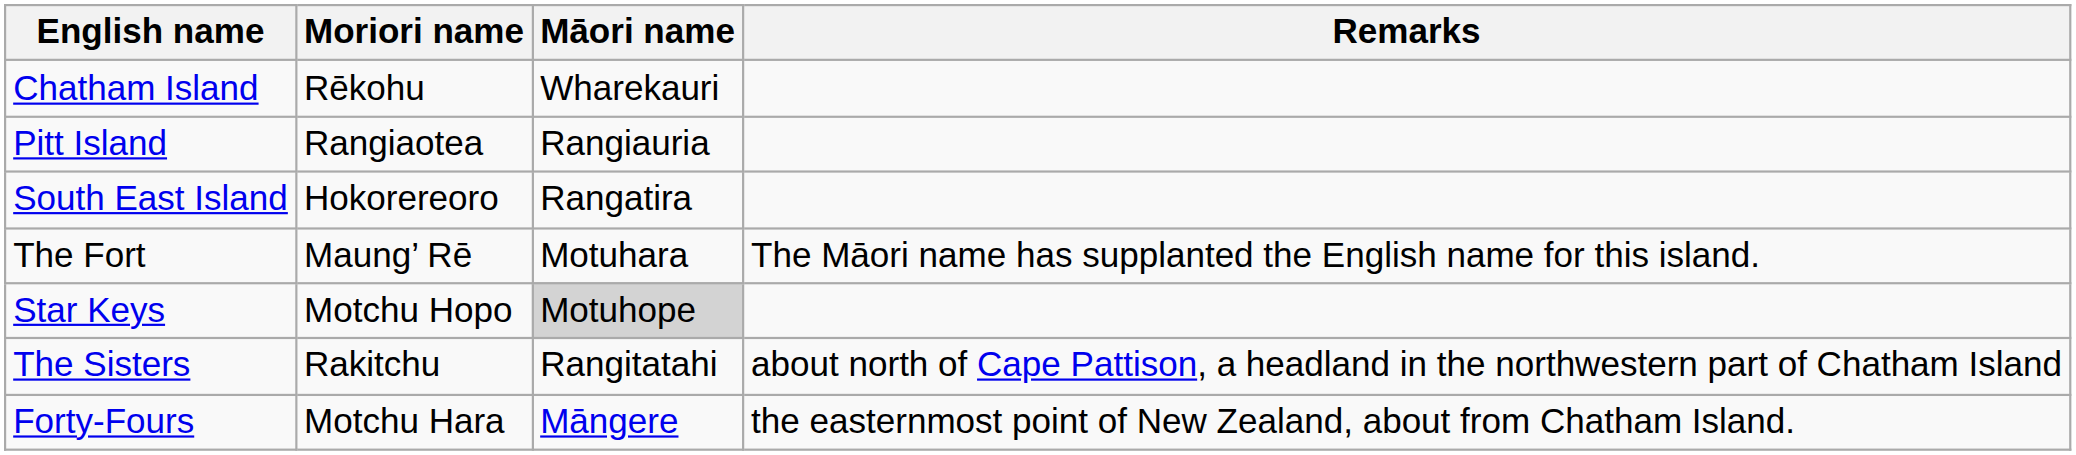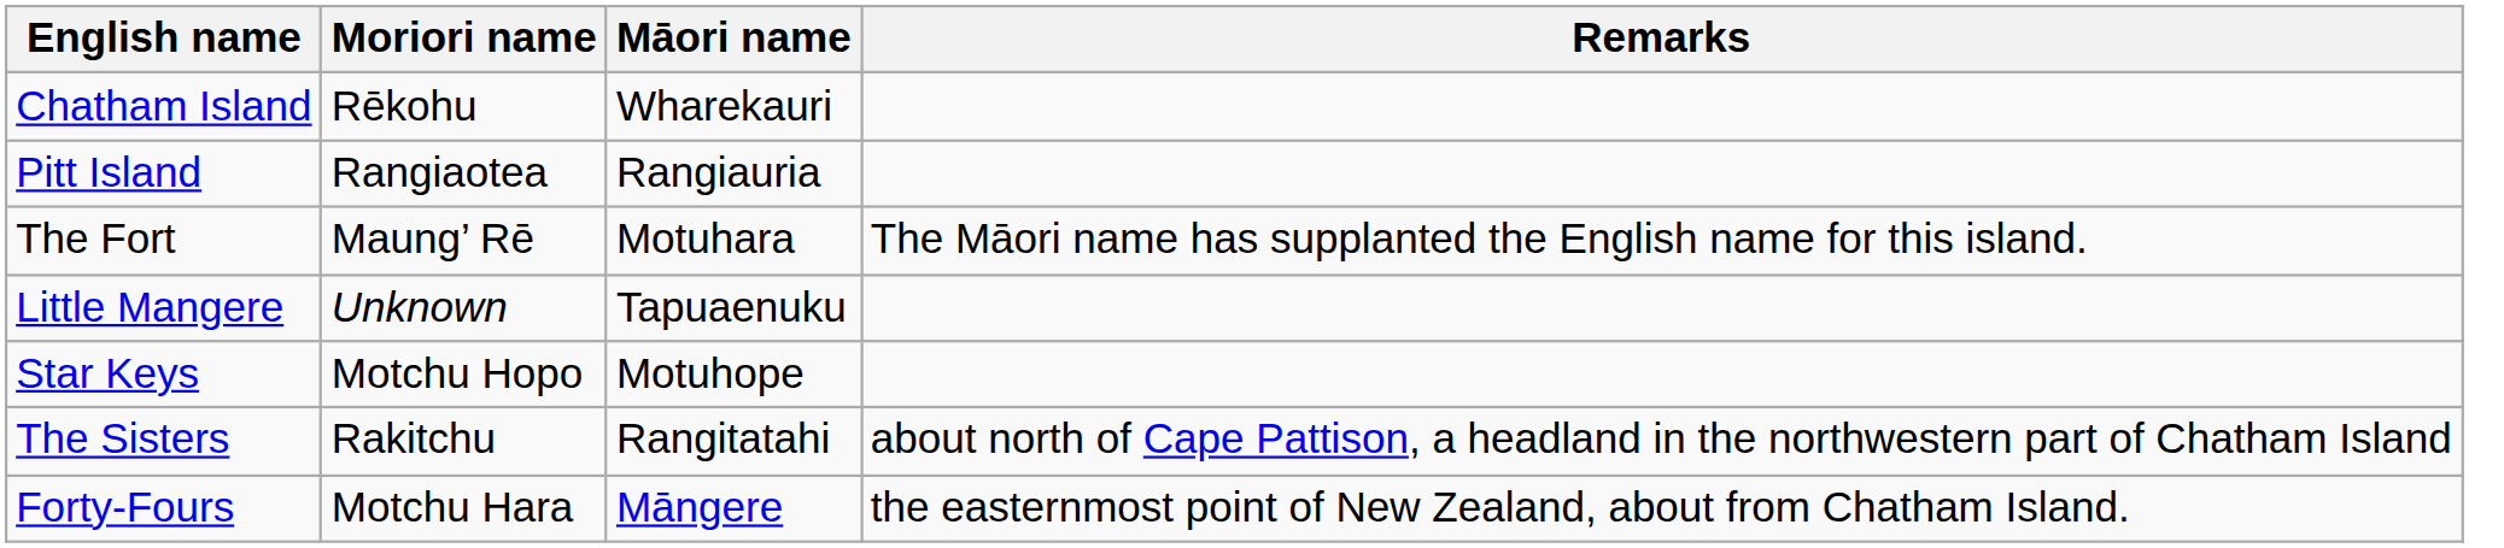- row: South East Island | Hokorereoro | Rangatira
+ row: Little Mangere | Unknown | Tapuaenuku
Star Keys | Māori name: lightgrey background -> no background
